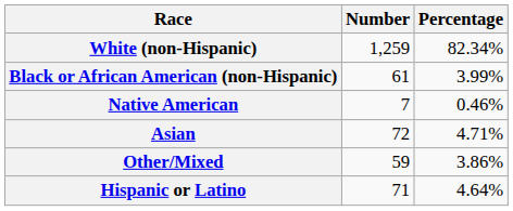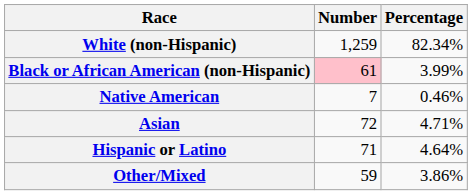Black or African American (non-Hispanic) | Number: no background -> pink background
rows swapped: Other/Mixed <-> Hispanic or Latino
